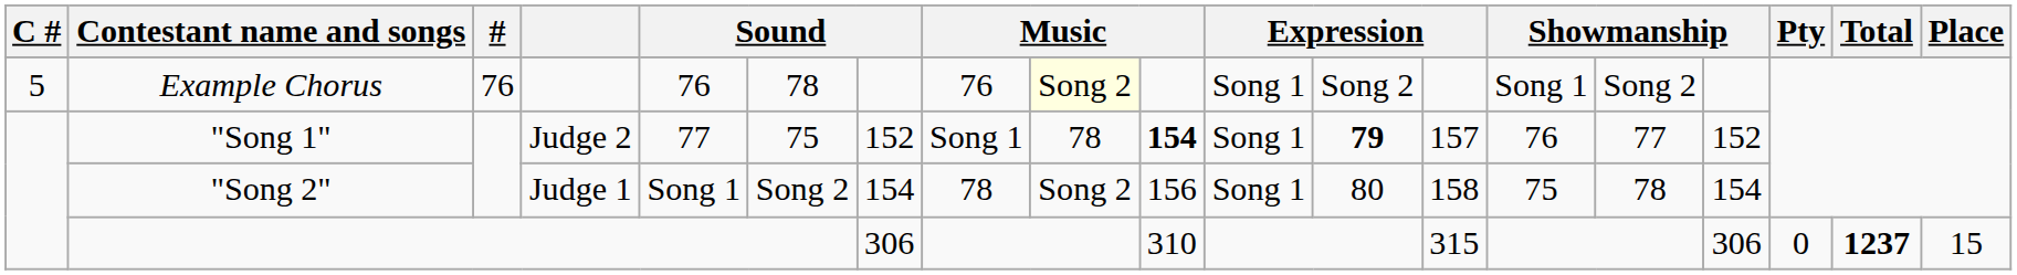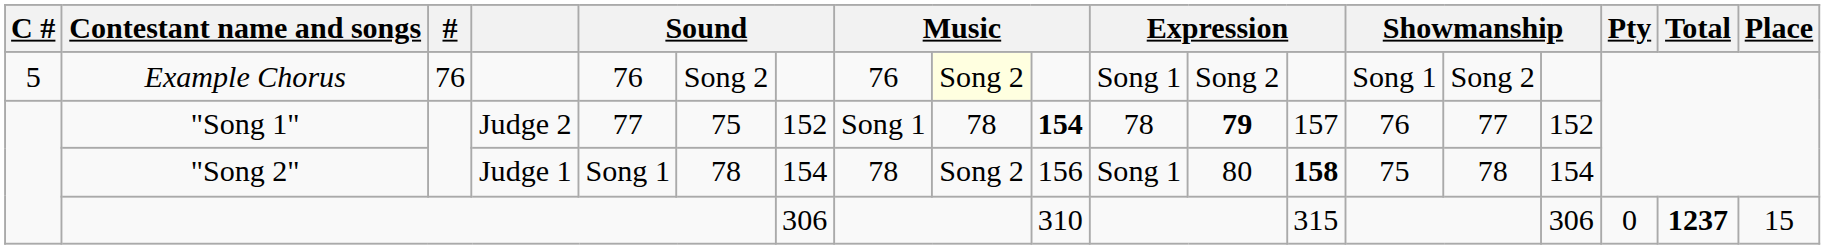Example Chorus | column 6: 78 -> Song 2
"Song 1" | column 11: Song 1 -> 78
"Song 2" | column 6: Song 2 -> 78
"Song 2" | column 13: normal -> bold
